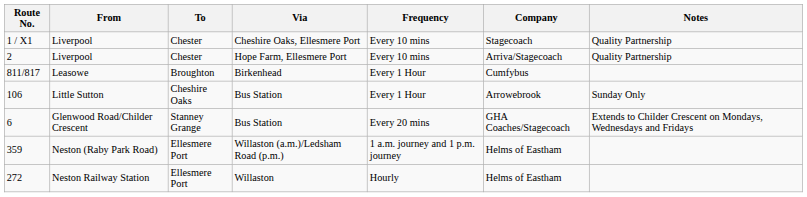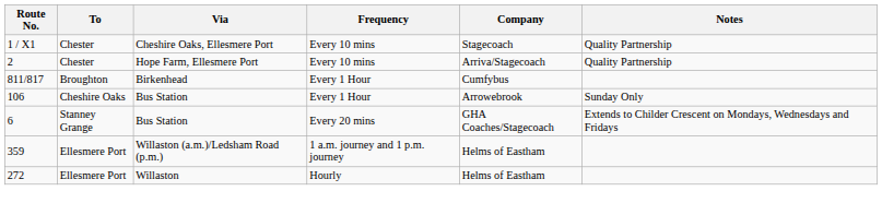- column: From | Liverpool | Liverpool | Leasowe | Little Sutton | Glenwood Road/Childer Crescent | Neston (Raby Park Road) | Neston Railway Station
